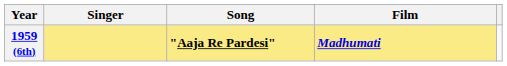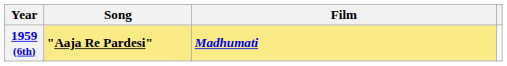- column: Singer
